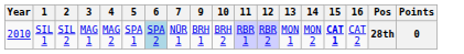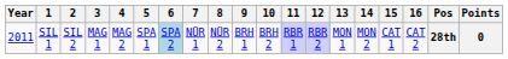+ column: 8 | NÜR 2
SIL 1 | Year: 2010 -> 2011
SIL 1 | 15: bold -> normal
